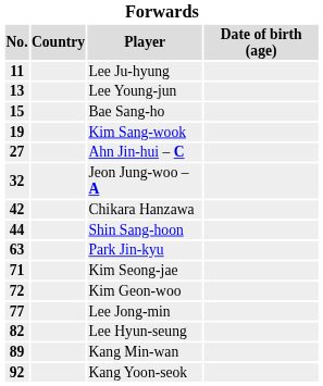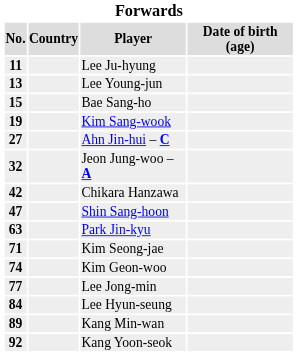Shin Sang-hoon | No.: 44 -> 47
Kim Geon-woo | No.: 72 -> 74
Lee Hyun-seung | No.: 82 -> 84
